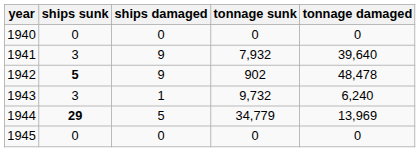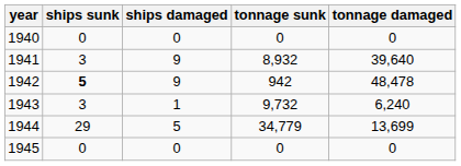1941 | tonnage sunk: 7,932 -> 8,932
1942 | tonnage sunk: 902 -> 942
1944 | ships sunk: bold -> normal
1944 | tonnage damaged: 13,969 -> 13,699
